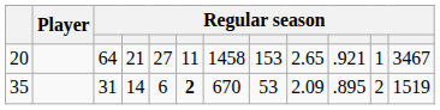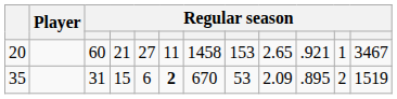20 | column 3: 64 -> 60
35 | column 4: 14 -> 15
